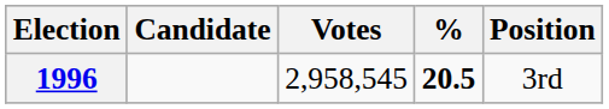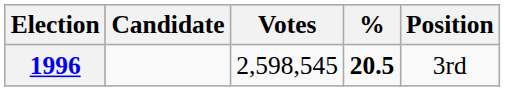1996 | Votes: 2,958,545 -> 2,598,545
